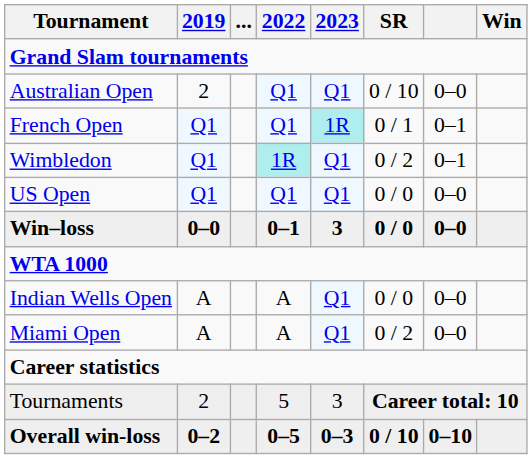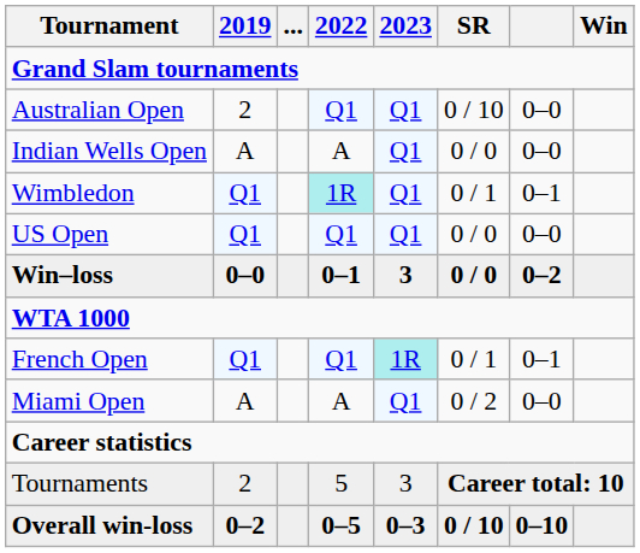rows swapped: French Open <-> Indian Wells Open
Wimbledon | SR: 0 / 2 -> 0 / 1
Win–loss | column 7: 0–0 -> 0–2
